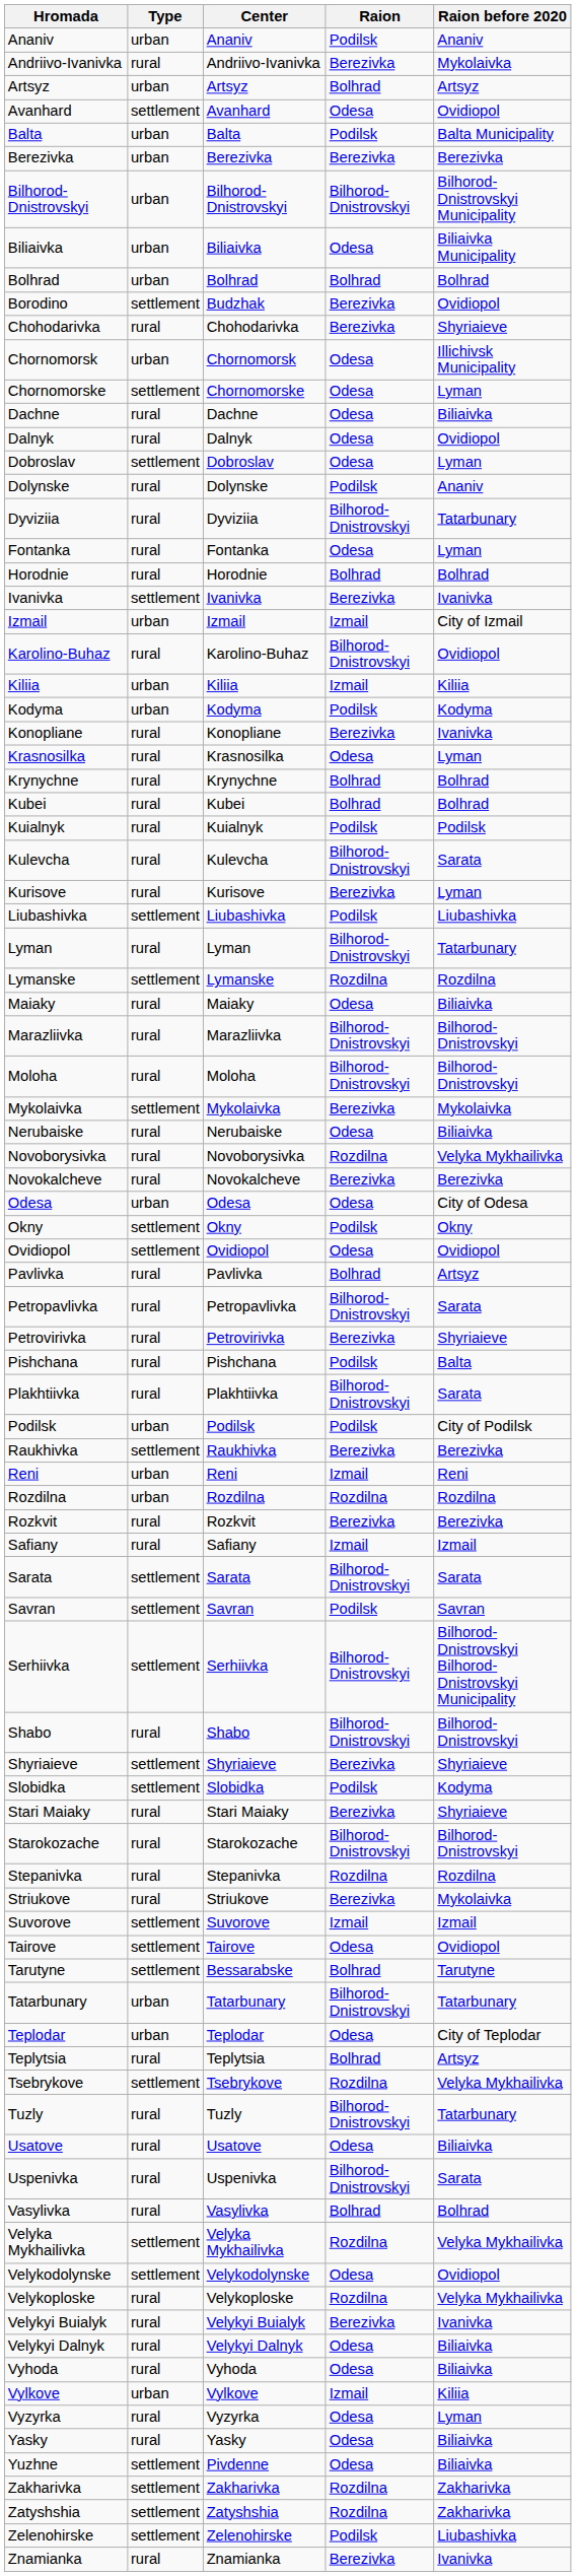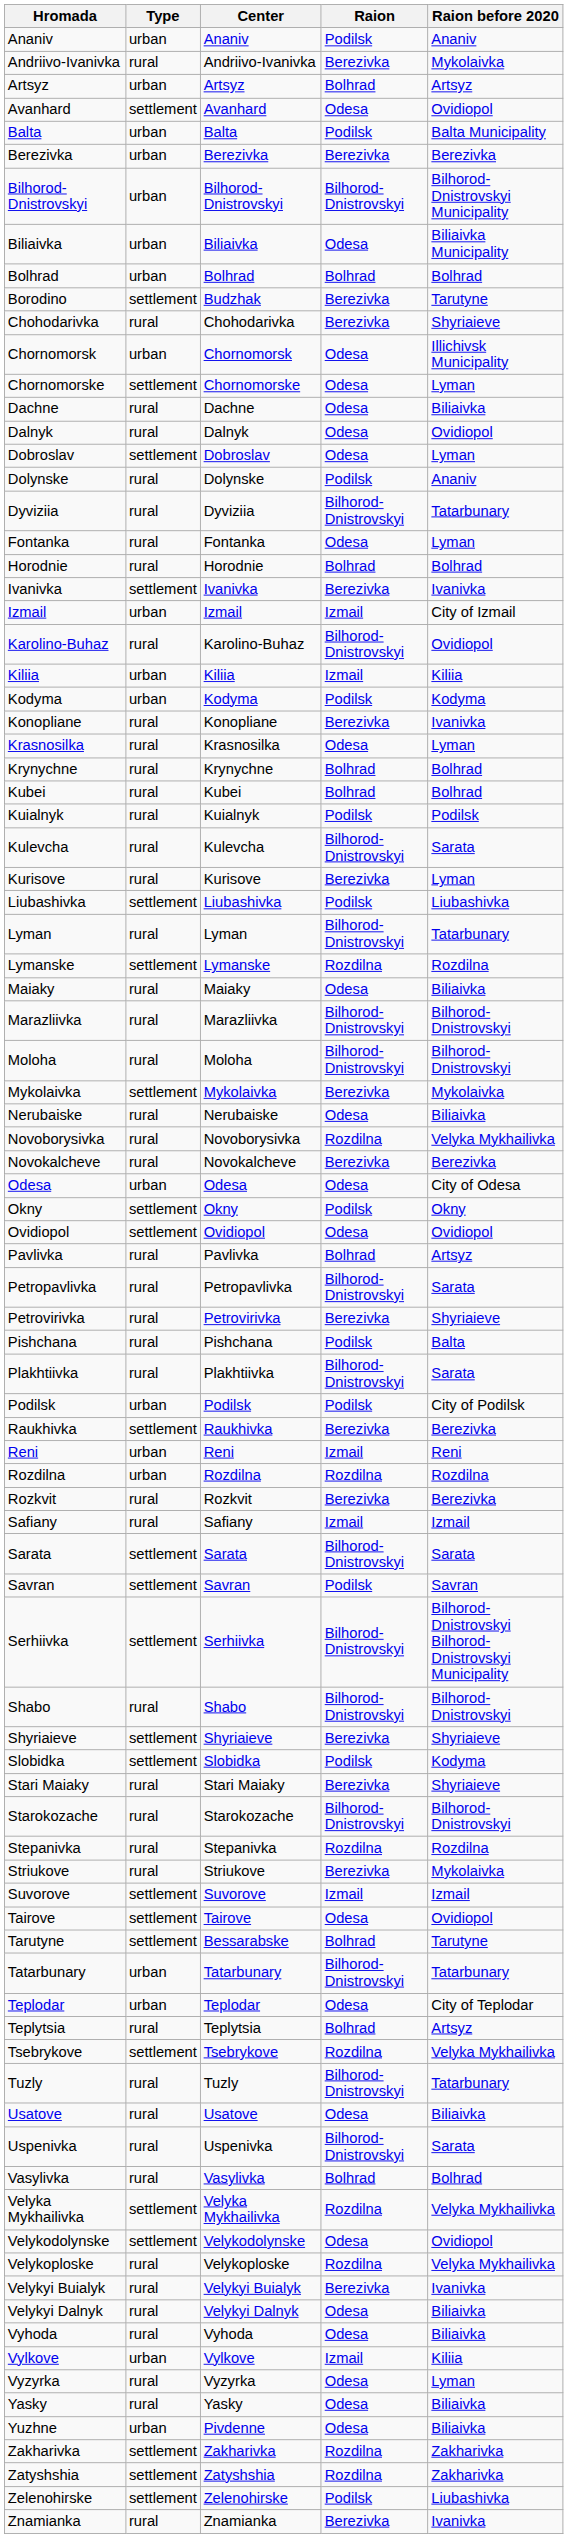Borodino | Raion before 2020: Ovidiopol -> Tarutyne
Yuzhne | Type: settlement -> urban
